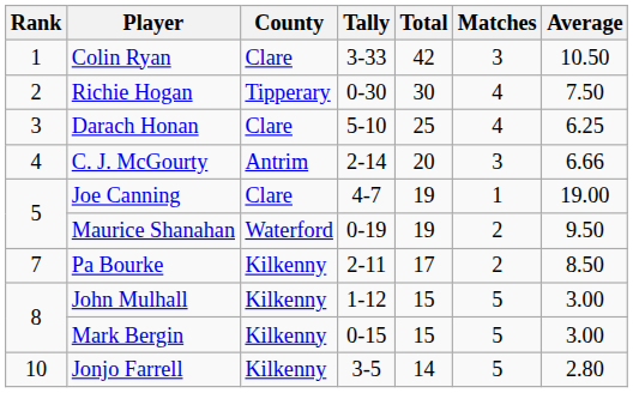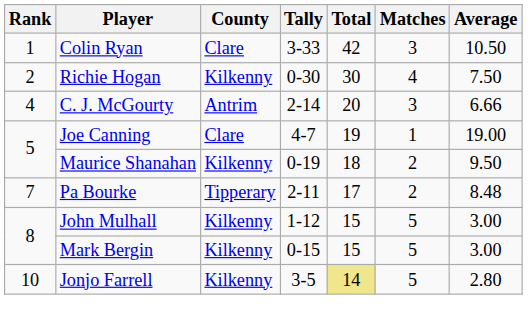Richie Hogan | County: Tipperary -> Kilkenny
- row: 3 | Darach Honan | Clare | 5-10 | 25 | 4 | 6.25
Maurice Shanahan | County: Waterford -> Kilkenny
Maurice Shanahan | Total: 19 -> 18
Pa Bourke | County: Kilkenny -> Tipperary
Pa Bourke | Average: 8.50 -> 8.48
Jonjo Farrell | Total: no background -> khaki background
